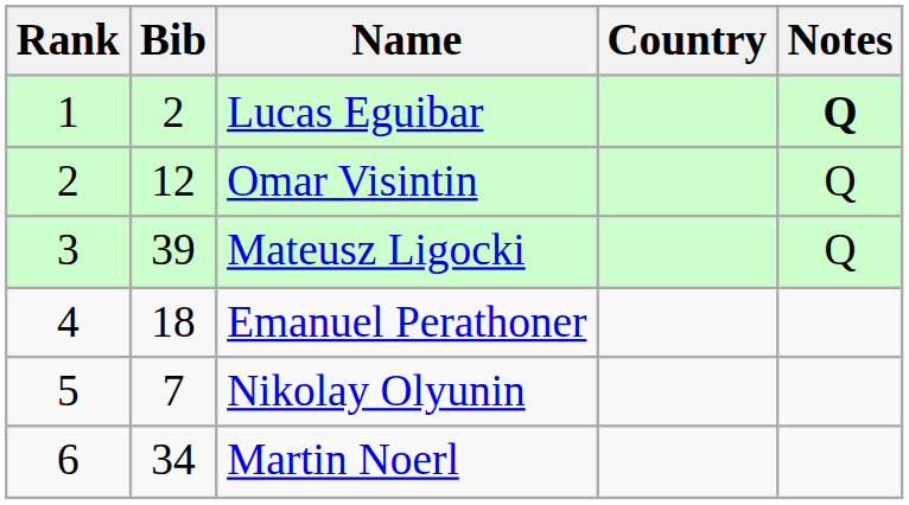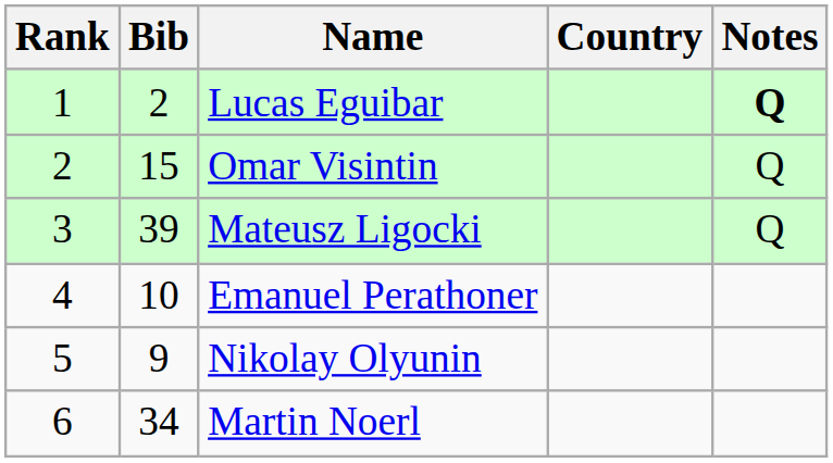Omar Visintin | Bib: 12 -> 15
Emanuel Perathoner | Bib: 18 -> 10
Nikolay Olyunin | Bib: 7 -> 9
